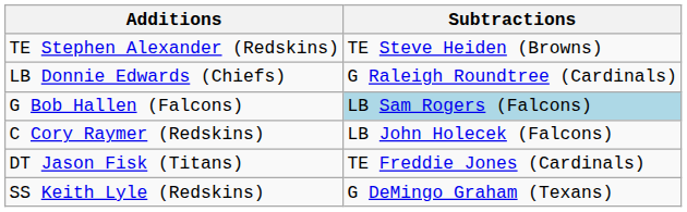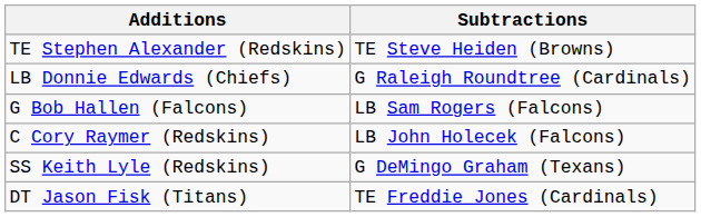G Bob Hallen (Falcons) | Subtractions: lightblue background -> no background
rows swapped: DT Jason Fisk (Titans) <-> SS Keith Lyle (Redskins)
